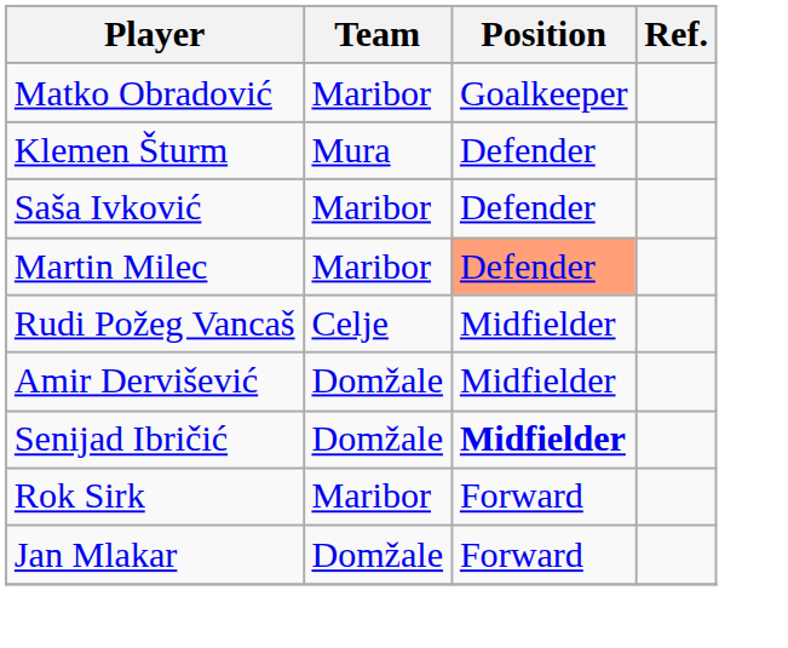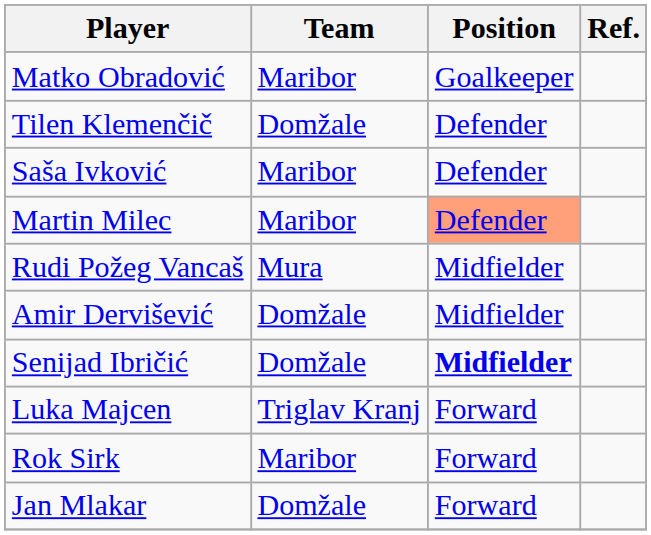+ row: Tilen Klemenčič | Domžale | Defender
- row: Klemen Šturm | Mura | Defender
Rudi Požeg Vancaš | Team: Celje -> Mura
+ row: Luka Majcen | Triglav Kranj | Forward
